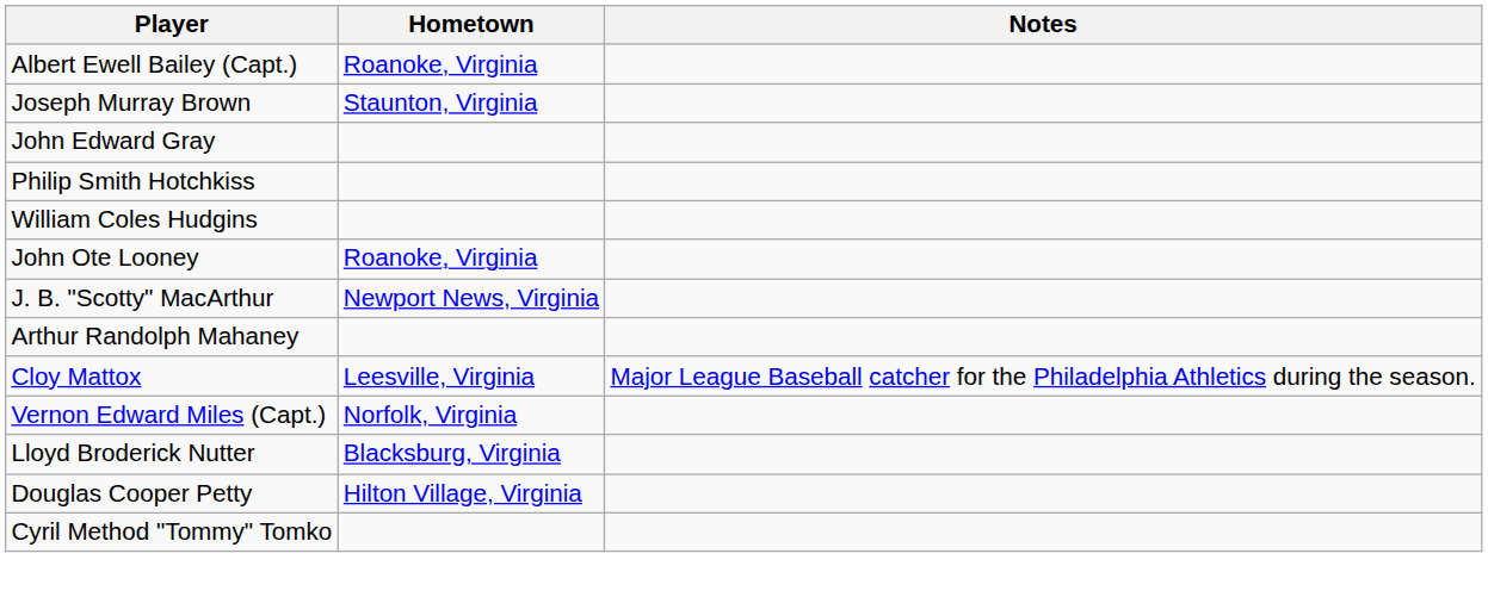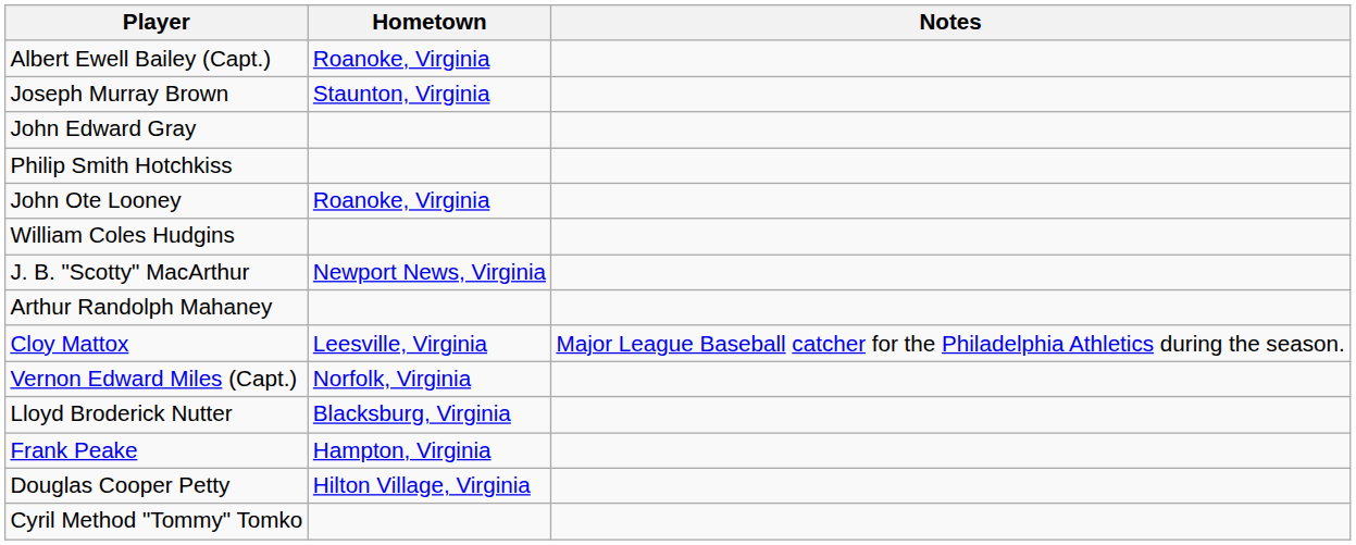rows swapped: William Coles Hudgins <-> John Ote Looney
+ row: Frank Peake | Hampton, Virginia
